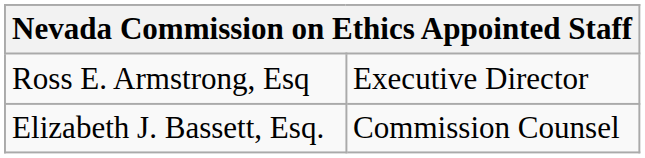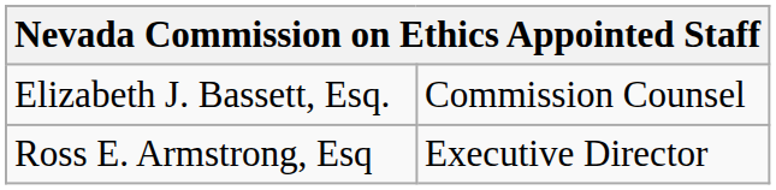rows swapped: Ross E. Armstrong, Esq <-> Elizabeth J. Bassett, Esq.
